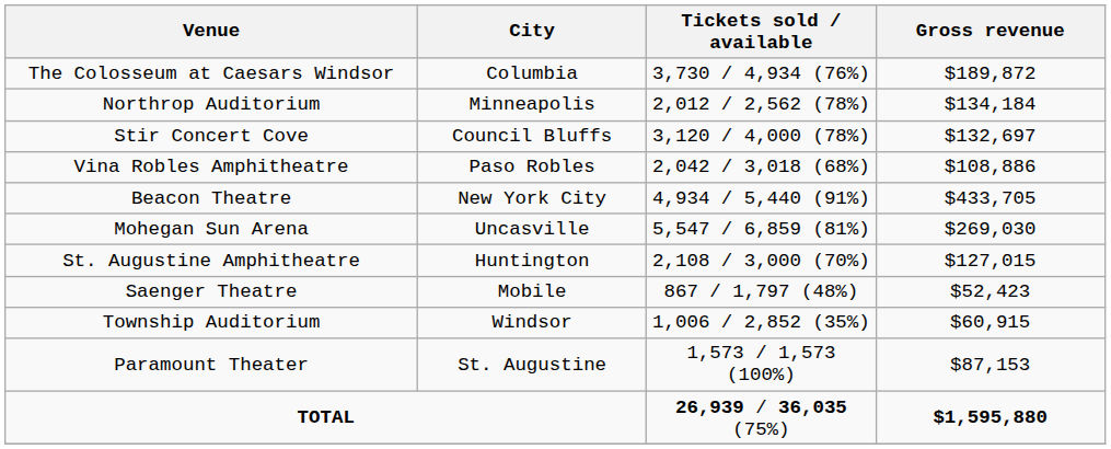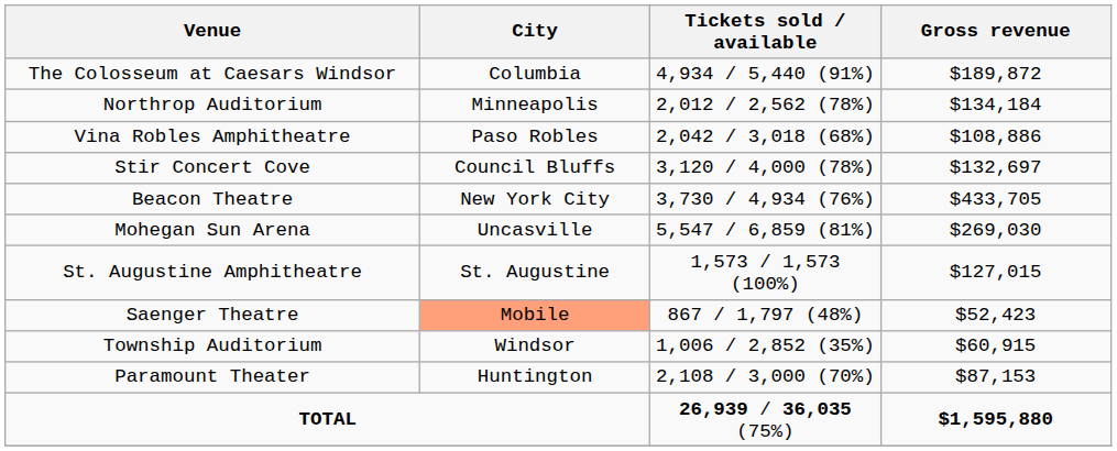The Colosseum at Caesars Windsor | Tickets sold / available: 3,730 / 4,934 (76%) -> 4,934 / 5,440 (91%)
rows swapped: Stir Concert Cove <-> Vina Robles Amphitheatre
Beacon Theatre | Tickets sold / available: 4,934 / 5,440 (91%) -> 3,730 / 4,934 (76%)
St. Augustine Amphitheatre | City: Huntington -> St. Augustine
St. Augustine Amphitheatre | Tickets sold / available: 2,108 / 3,000 (70%) -> 1,573 / 1,573 (100%)
Saenger Theatre | City: no background -> lightsalmon background
Paramount Theater | City: St. Augustine -> Huntington
Paramount Theater | Tickets sold / available: 1,573 / 1,573 (100%) -> 2,108 / 3,000 (70%)
